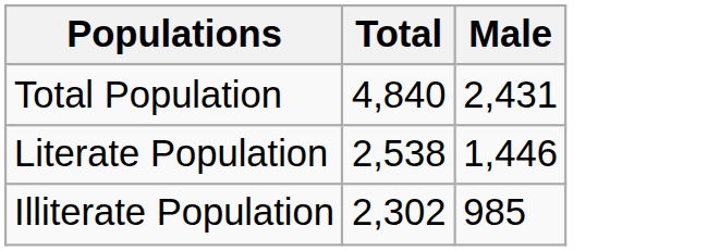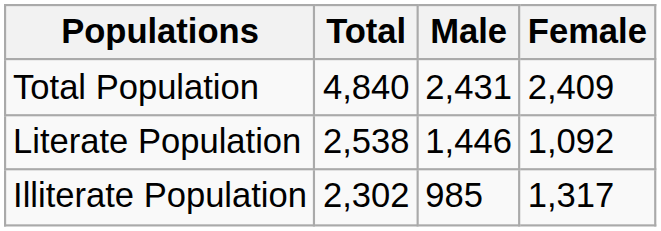+ column: Female | 2,409 | 1,092 | 1,317
